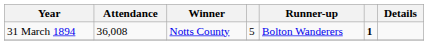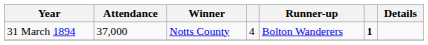31 March 1894 | Attendance: 36,008 -> 37,000
31 March 1894 | column 4: 5 -> 4
